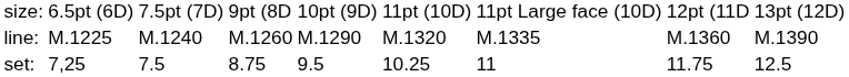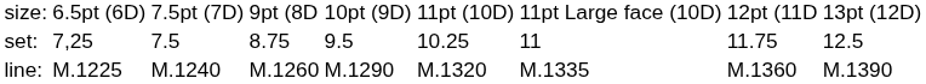rows swapped: set: <-> line:
